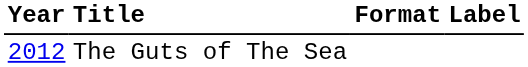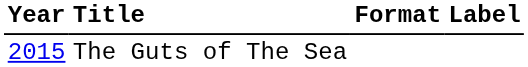The Guts of The Sea | Year: 2012 -> 2015
